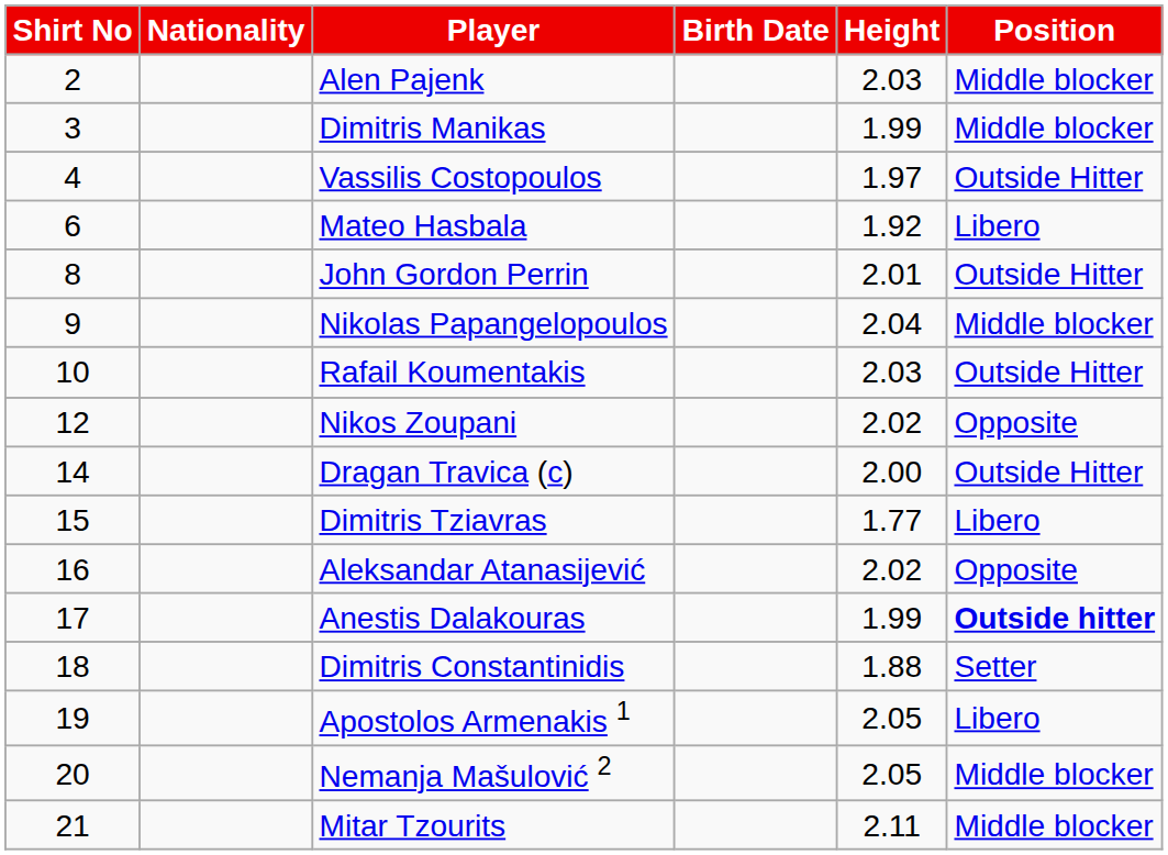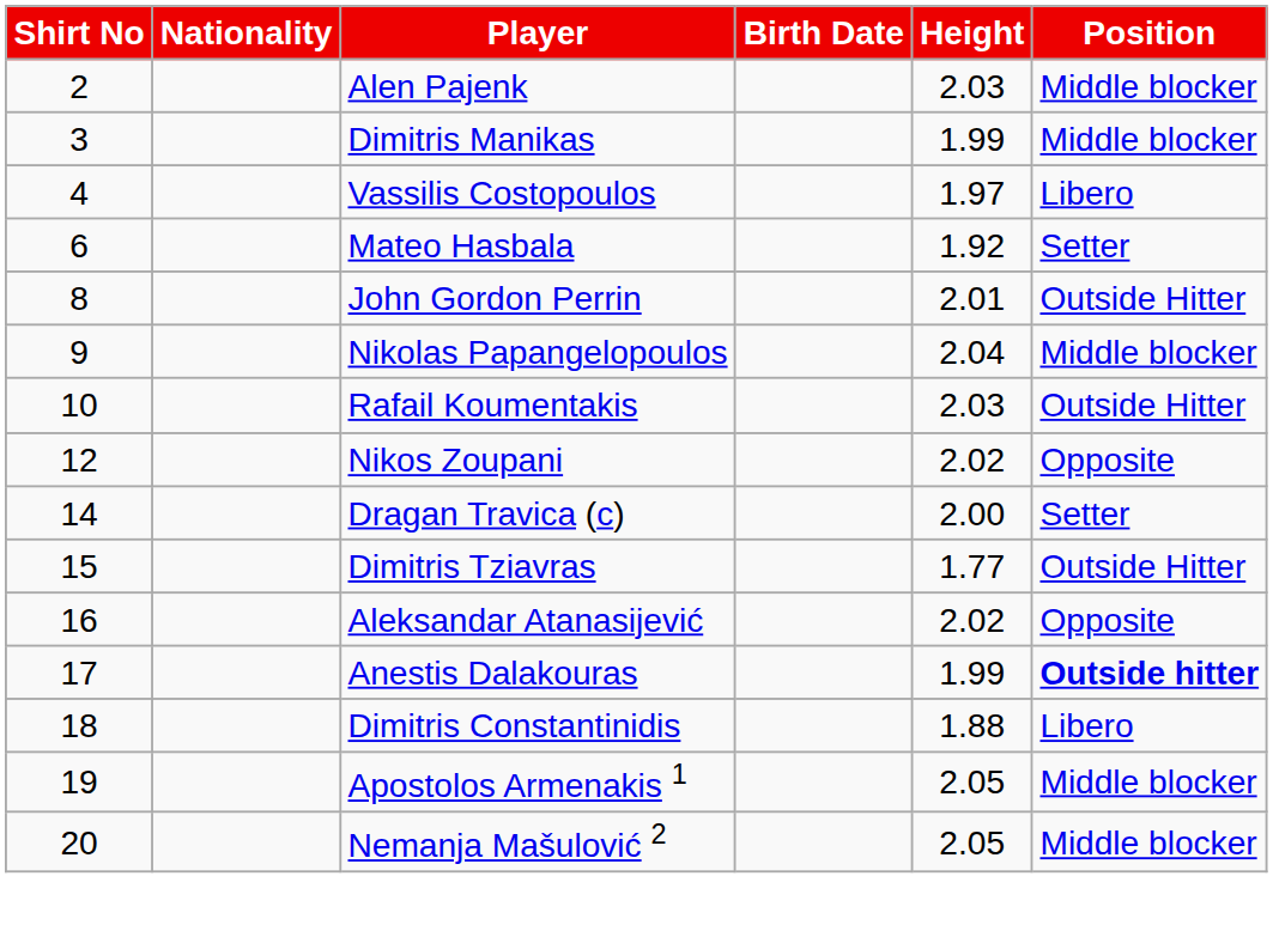Vassilis Costopoulos | Position: Οutside Hitter -> Libero
Mateo Hasbala | Position: Libero -> Setter
Dragan Travica (c) | Position: Οutside Hitter -> Setter
Dimitris Tziavras | Position: Libero -> Οutside Hitter
Dimitris Constantinidis | Position: Setter -> Libero
Apostolos Armenakis 1 | Position: Libero -> Middle blocker
- row: 21 | Mitar Tzourits | 2.11 | Middle blocker
